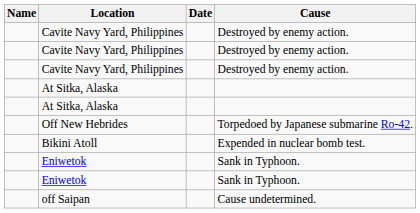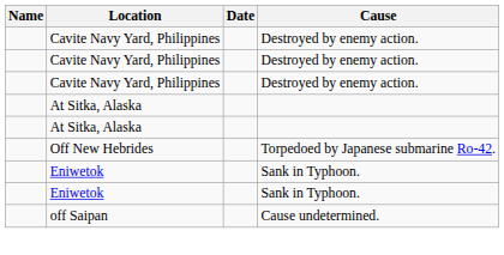- row: Bikini Atoll | Expended in nuclear bomb test.
